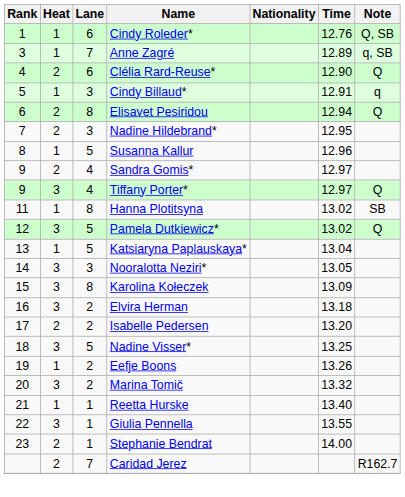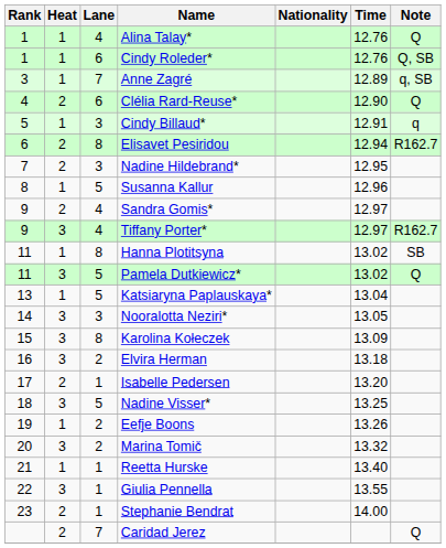+ row: 1 | 1 | 4 | Alina Talay* | 12.76 | Q
Elisavet Pesiridou | Note: Q -> R162.7
Tiffany Porter* | Note: Q -> R162.7
Pamela Dutkiewicz* | Rank: 12 -> 11
Isabelle Pedersen | Lane: 2 -> 1
Caridad Jerez | Note: R162.7 -> Q
